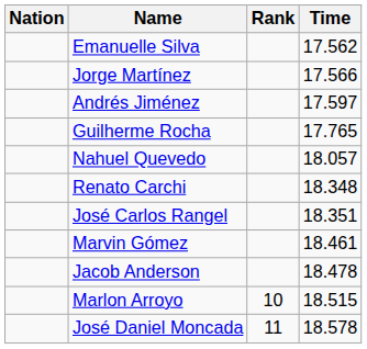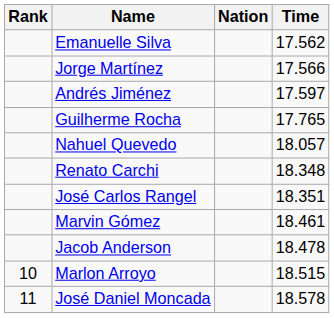columns swapped: Rank <-> Nation
